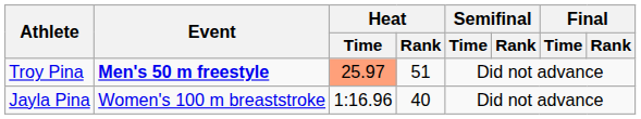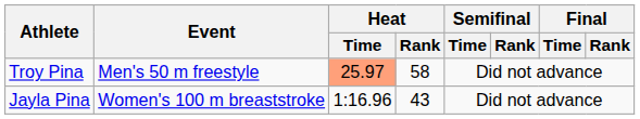Troy Pina | Event: bold -> normal
Troy Pina | Heat / Rank: 51 -> 58
Jayla Pina | Heat / Rank: 40 -> 43
